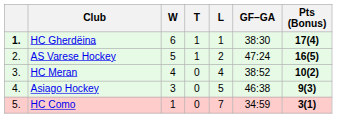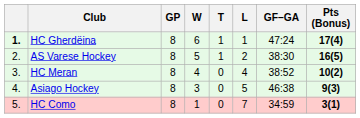+ column: GP | 8 | 8 | 8 | 8 | 8
HC Gherdëina | GF–GA: 38:30 -> 47:24
AS Varese Hockey | GF–GA: 47:24 -> 38:30
